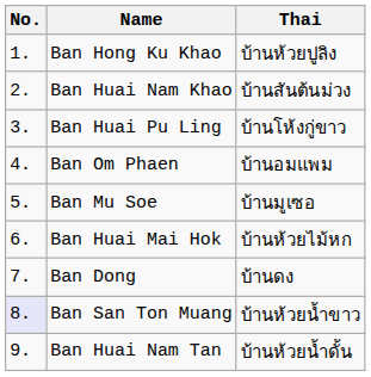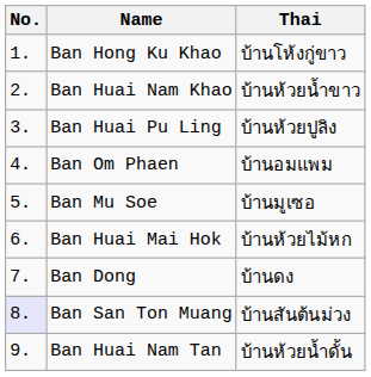Ban Hong Ku Khao | Thai: บ้านห้วยปูลิง -> บ้านโห้งกู่ขาว
Ban Huai Nam Khao | Thai: บ้านสันต้นม่วง -> บ้านห้วยน้ำขาว
Ban Huai Pu Ling | Thai: บ้านโห้งกู่ขาว -> บ้านห้วยปูลิง
Ban San Ton Muang | Thai: บ้านห้วยน้ำขาว -> บ้านสันต้นม่วง
